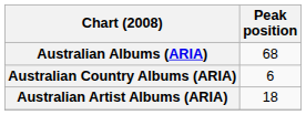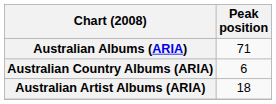Australian Albums (ARIA) | Peak position: 68 -> 71
